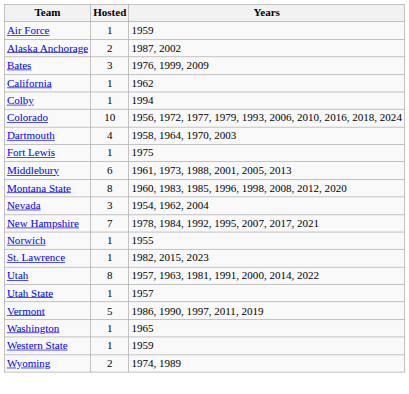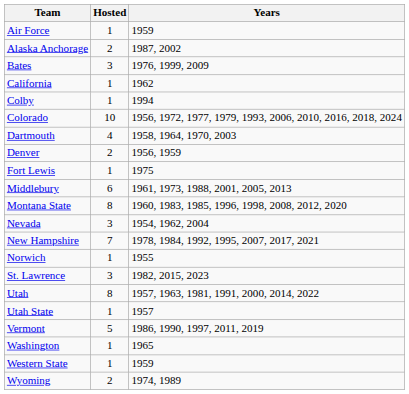+ row: Denver | 2 | 1956, 1959
St. Lawrence | Hosted: 1 -> 3
